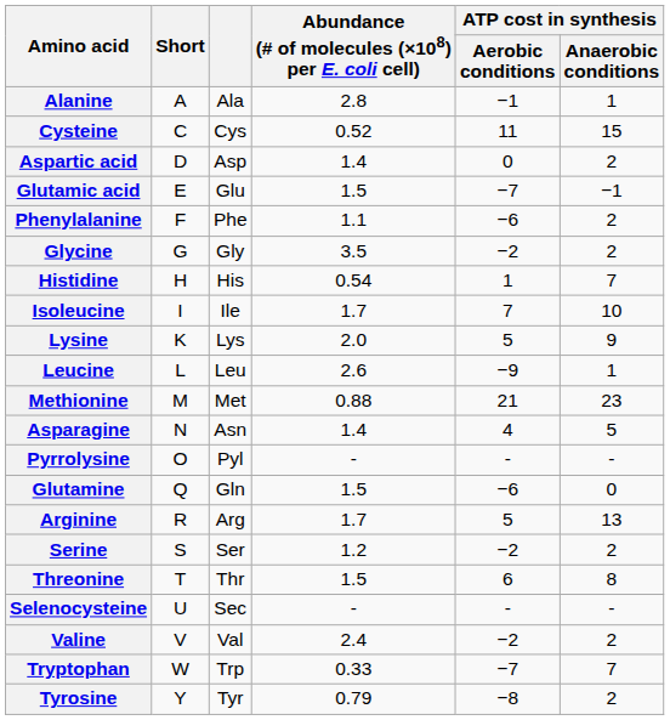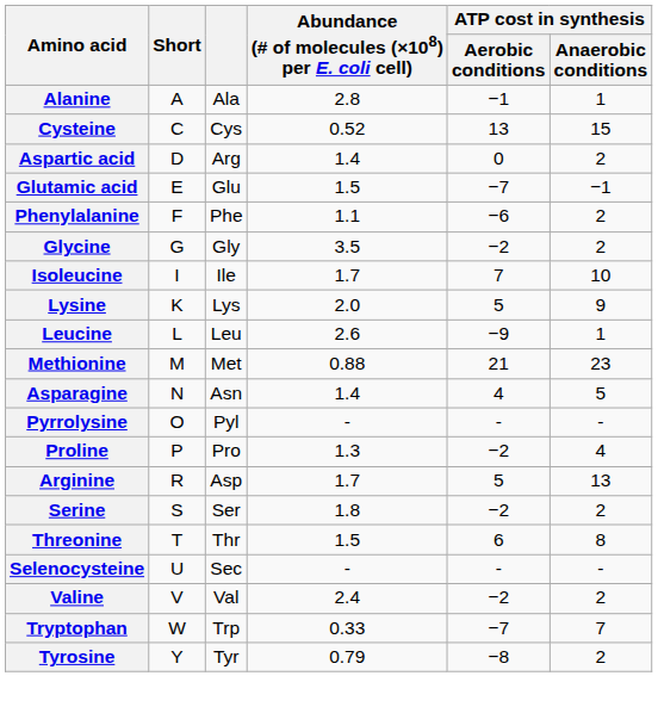Cysteine | ATP cost in synthesis / Aerobic conditions: 11 -> 13
Aspartic acid | column 3: Asp -> Arg
- row: Histidine | H | His | 0.54 | 1 | 7
+ row: Proline | P | Pro | 1.3 | −2 | 4
- row: Glutamine | Q | Gln | 1.5 | −6 | 0
Arginine | column 3: Arg -> Asp
Serine | Abundance (# of molecules (×108) per E. coli cell): 1.2 -> 1.8
